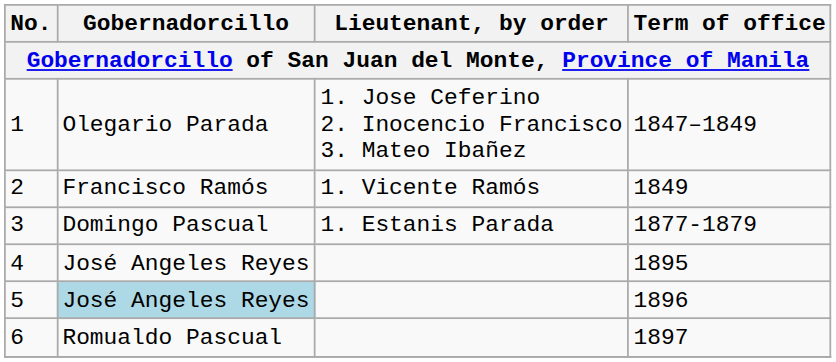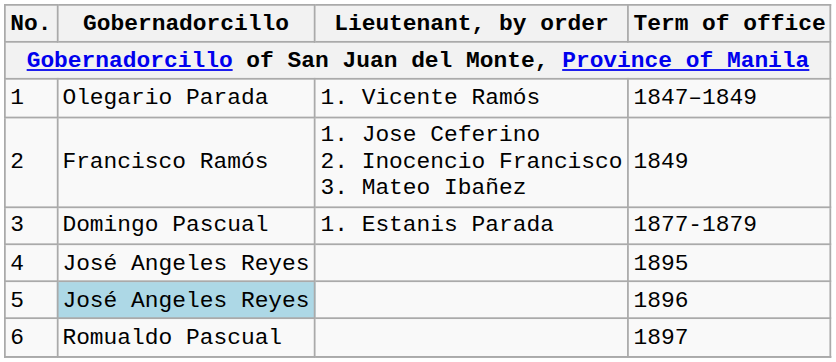1 | Lieutenant, by order: 1. Jose Ceferino 2. Inocencio Francisco 3. Mateo Ibañez -> 1. Vicente Ramós
2 | Lieutenant, by order: 1. Vicente Ramós -> 1. Jose Ceferino 2. Inocencio Francisco 3. Mateo Ibañez
